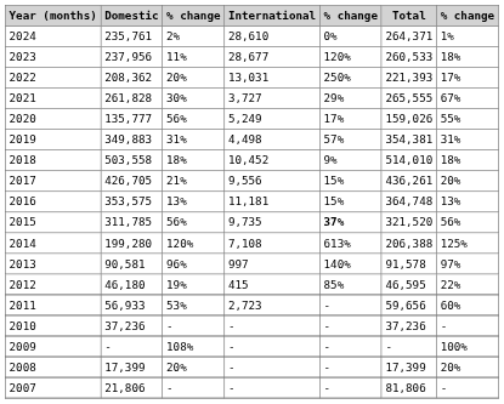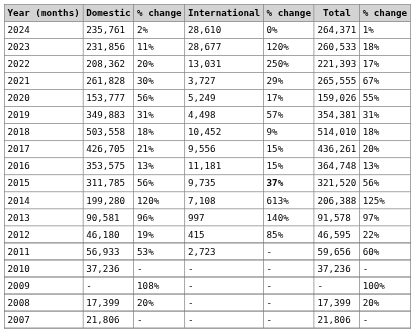2023 | Domestic: 237,956 -> 231,856
2020 | Domestic: 135,777 -> 153,777
2007 | Total: 81,806 -> 21,806
